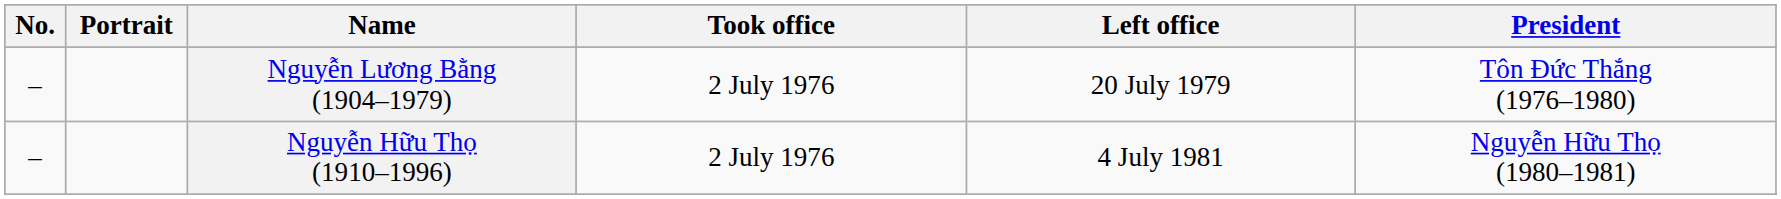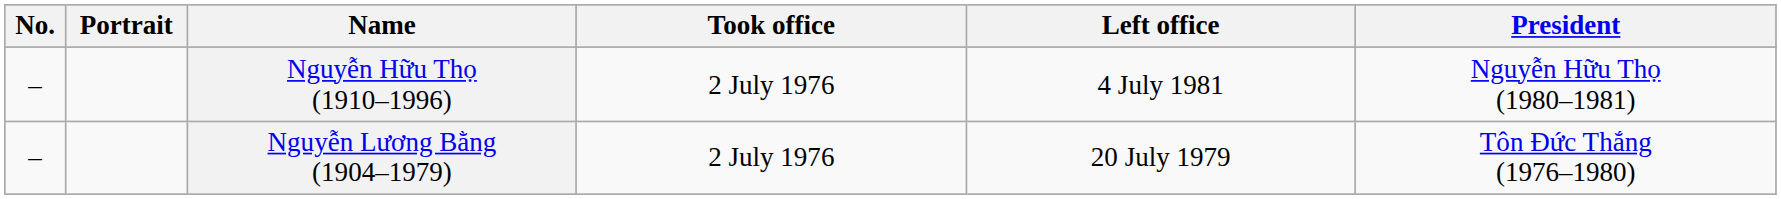rows swapped: Nguyễn Lương Bằng (1904–1979) <-> Nguyễn Hữu Thọ (1910–1996)
